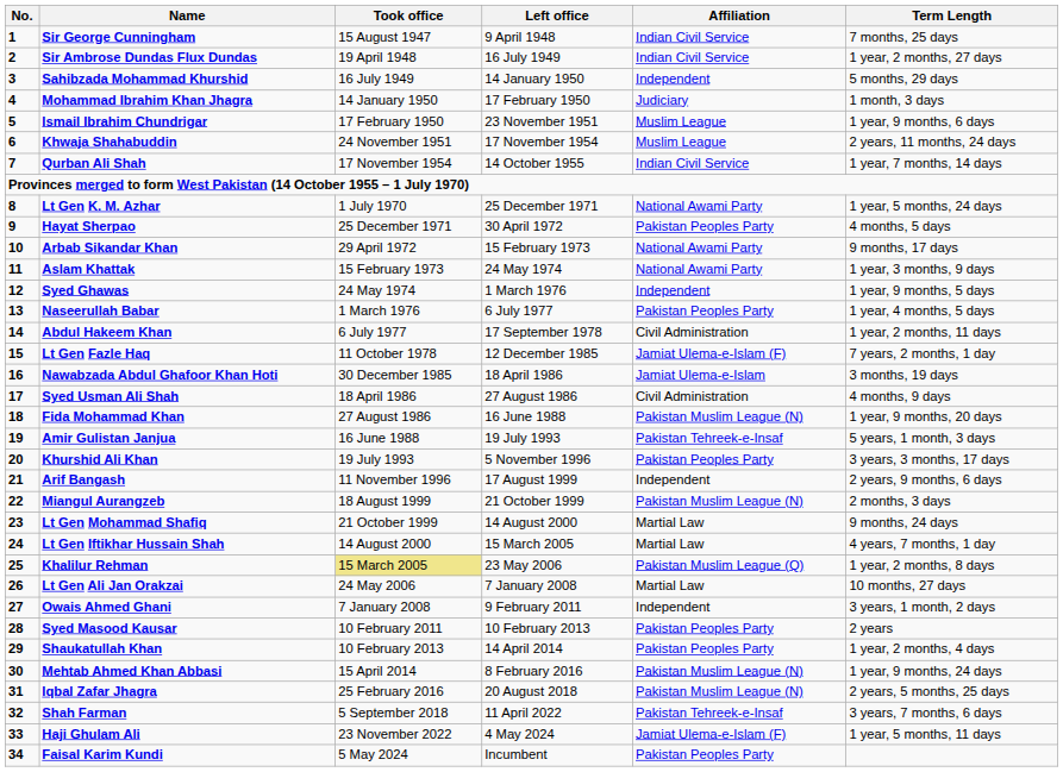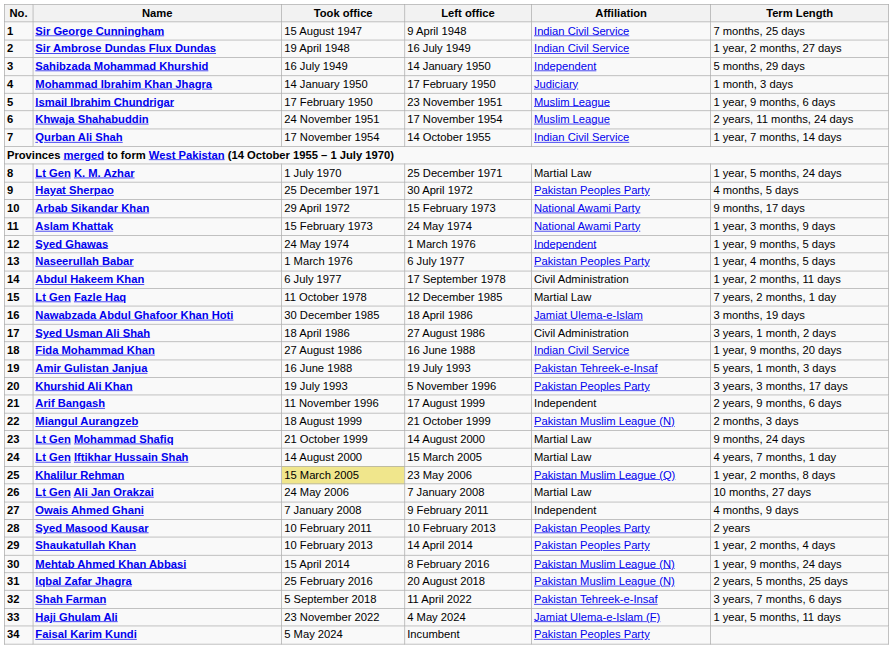Lt Gen K. M. Azhar | Affiliation: National Awami Party -> Martial Law
Lt Gen Fazle Haq | Affiliation: Jamiat Ulema-e-Islam (F) -> Martial Law
Syed Usman Ali Shah | Term Length: 4 months, 9 days -> 3 years, 1 month, 2 days
Fida Mohammad Khan | Affiliation: Pakistan Muslim League (N) -> Indian Civil Service
Owais Ahmed Ghani | Term Length: 3 years, 1 month, 2 days -> 4 months, 9 days
